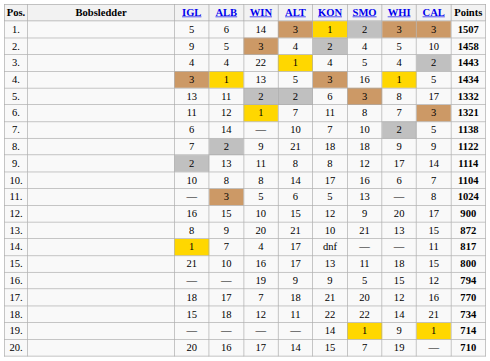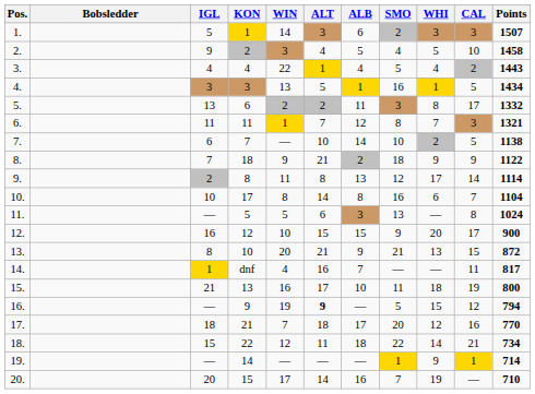columns swapped: ALB <-> KON
14. | ALT: 17 -> 16
15. | CAL: 15 -> 19
16. | ALT: normal -> bold
